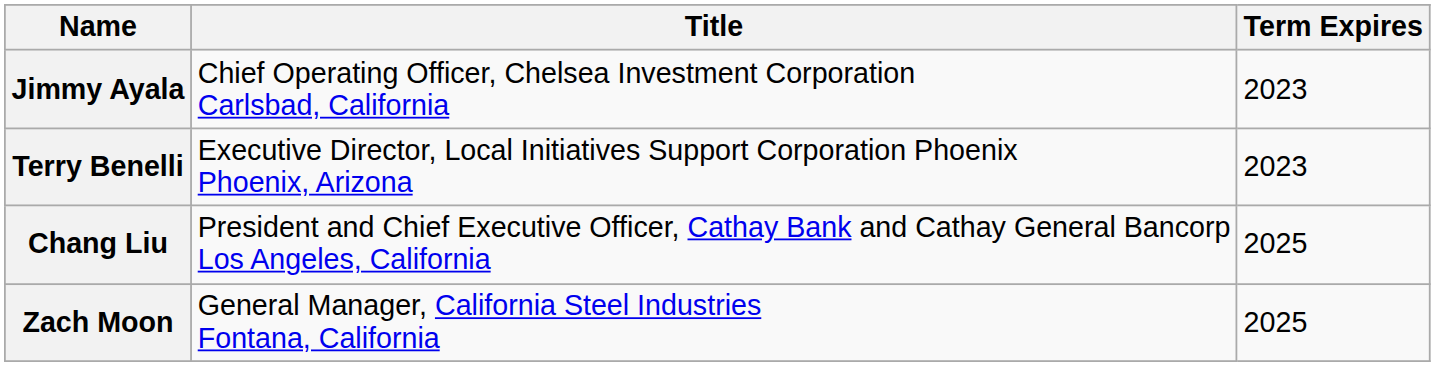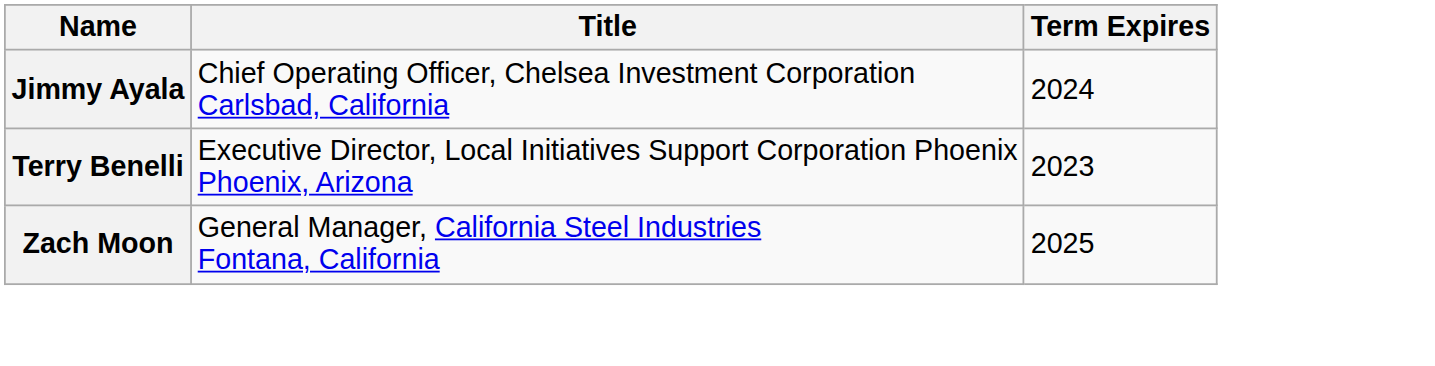Jimmy Ayala | Term Expires: 2023 -> 2024
- row: Chang Liu | President and Chief Executive Officer, Cathay Bank and Cathay General Bancorp Los Angeles, California | 2025
